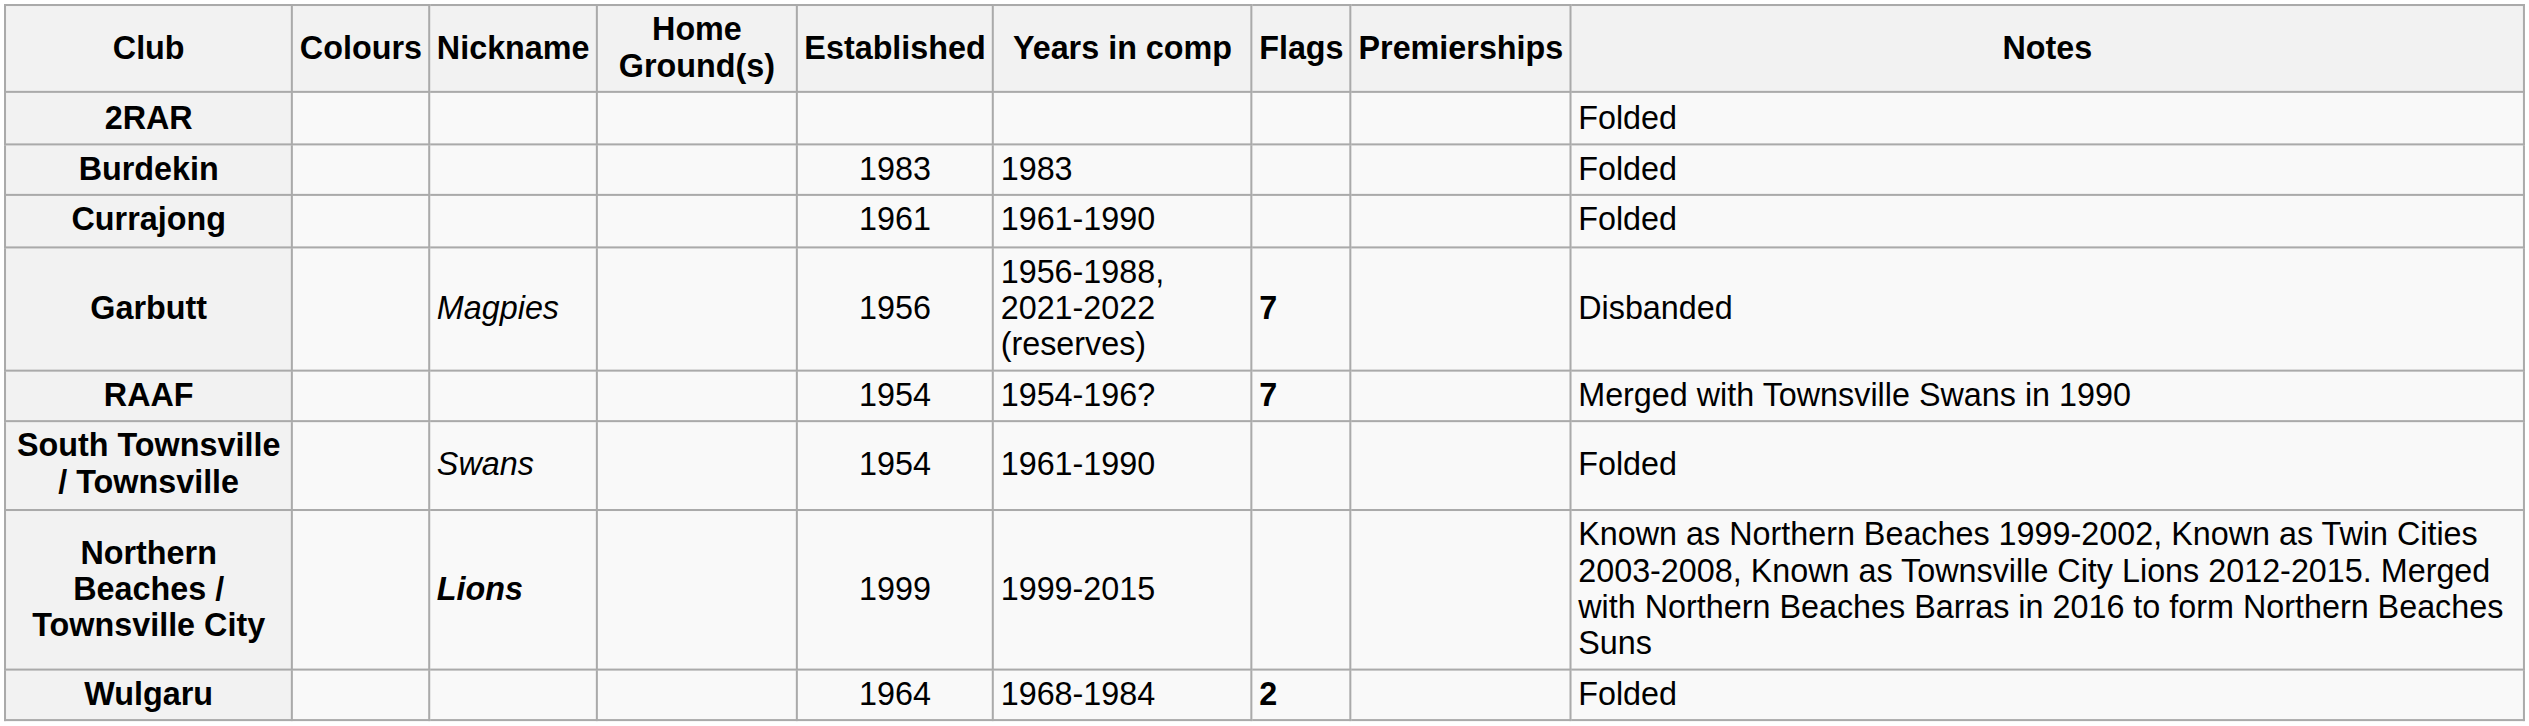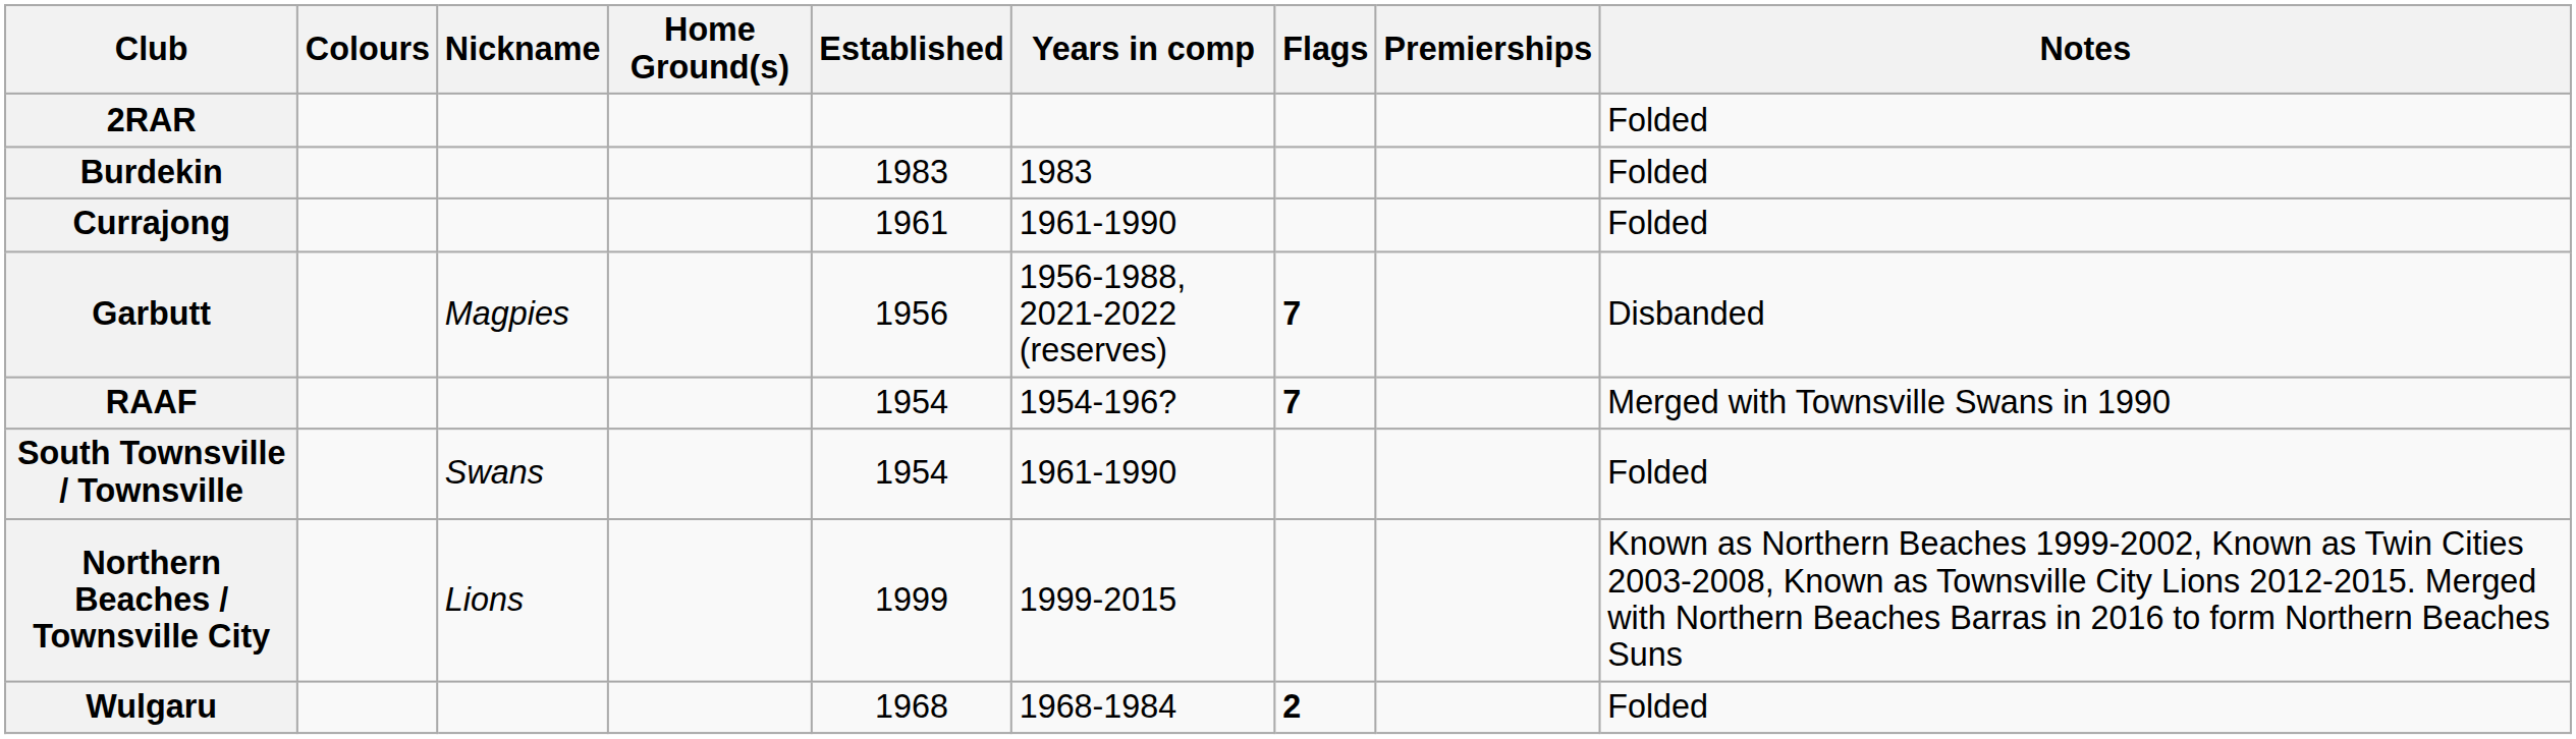Northern Beaches / Townsville City | Nickname: bold -> normal
Wulgaru | Established: 1964 -> 1968
